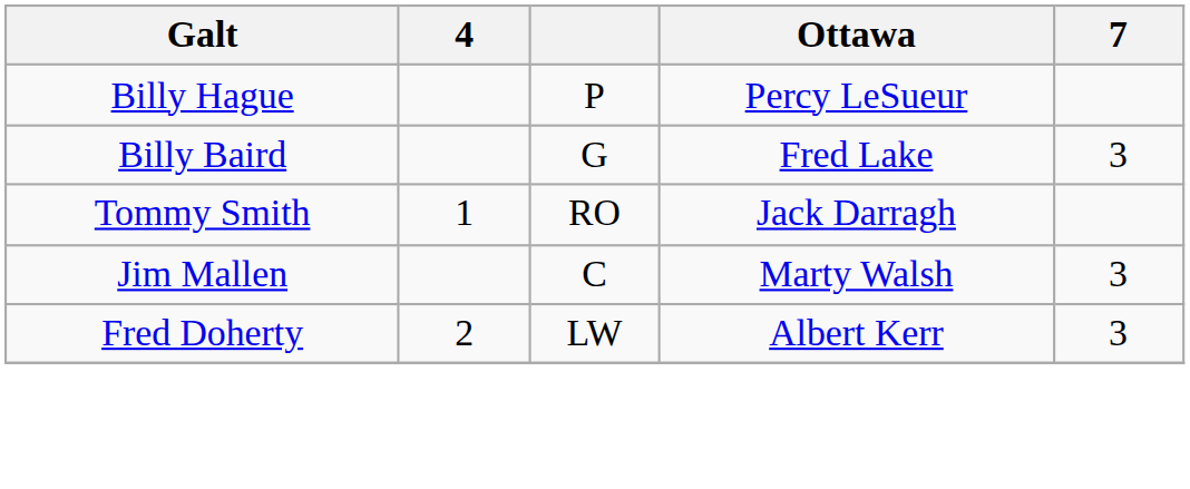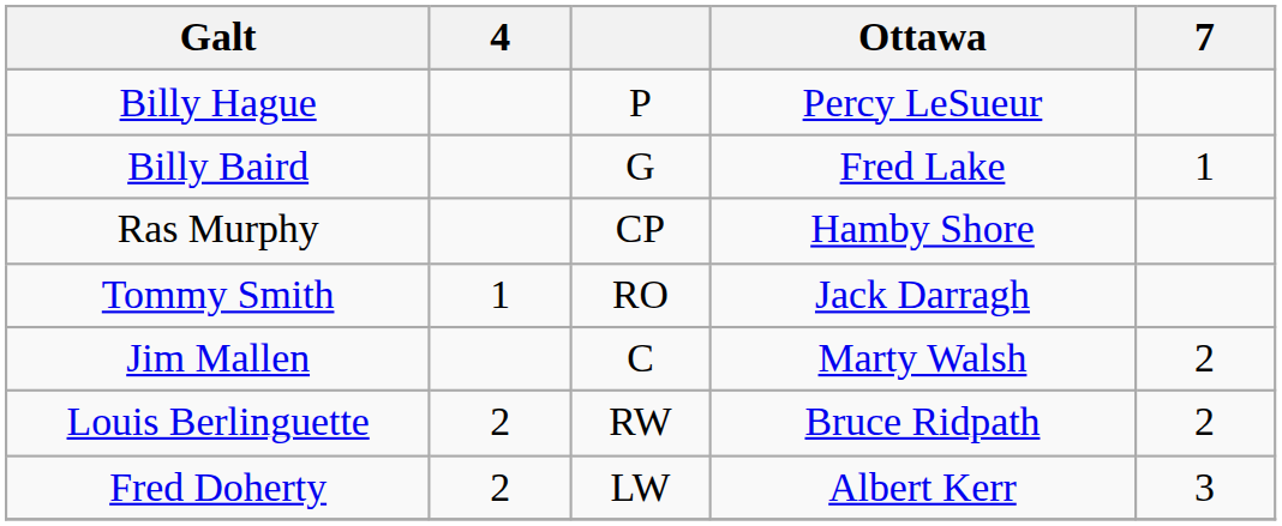Billy Baird | 7: 3 -> 1
+ row: Ras Murphy | CP | Hamby Shore
Jim Mallen | 7: 3 -> 2
+ row: Louis Berlinguette | 2 | RW | Bruce Ridpath | 2
